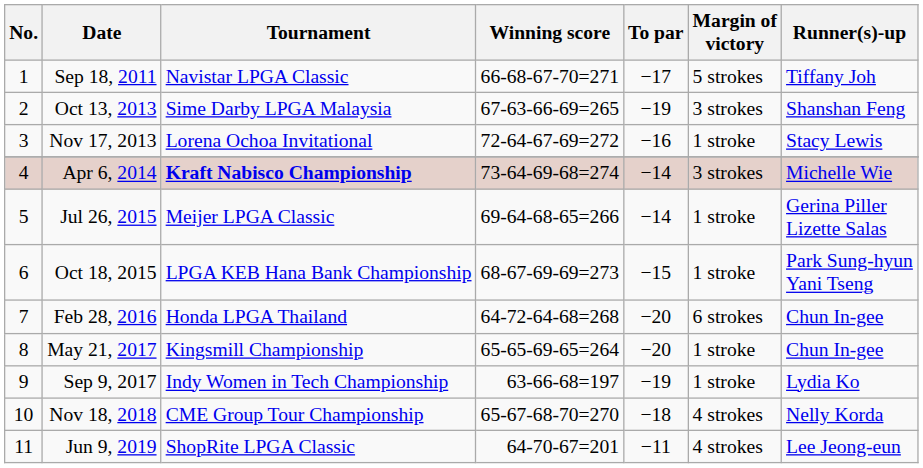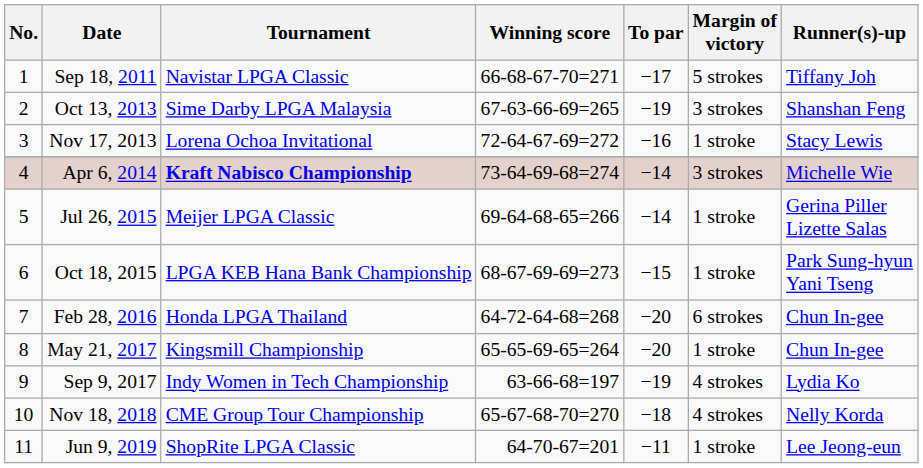Sep 9, 2017 | Margin of victory: 1 stroke -> 4 strokes
Jun 9, 2019 | Margin of victory: 4 strokes -> 1 stroke
